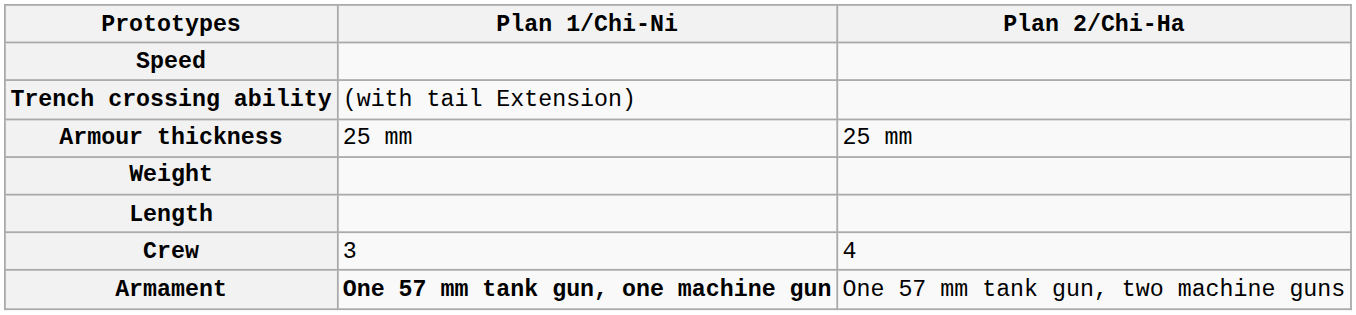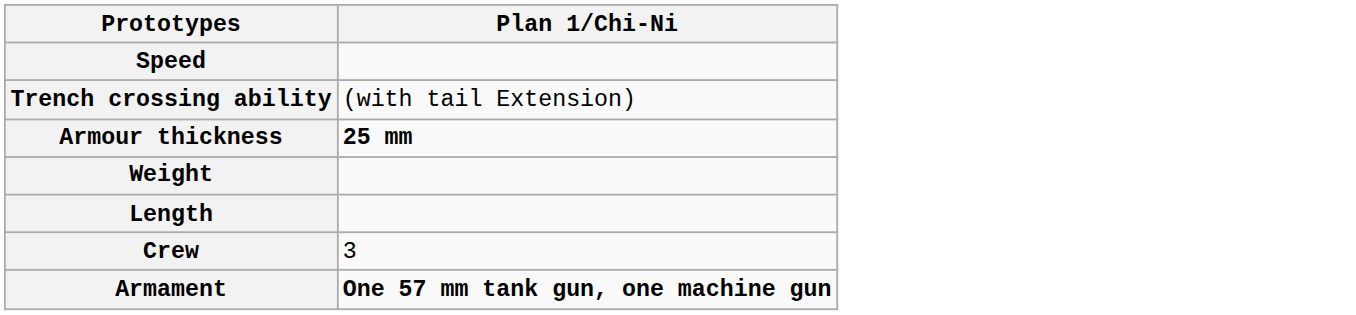- column: Plan 2/Chi-Ha | 25 mm | 4 | One 57 mm tank gun, two machine guns
Armour thickness | Plan 1/Chi-Ni: normal -> bold
